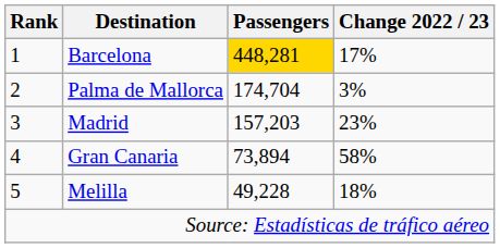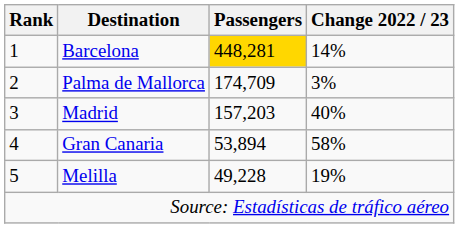Barcelona | Change 2022 / 23: 17% -> 14%
Palma de Mallorca | Passengers: 174,704 -> 174,709
Madrid | Change 2022 / 23: 23% -> 40%
Gran Canaria | Passengers: 73,894 -> 53,894
Melilla | Change 2022 / 23: 18% -> 19%
